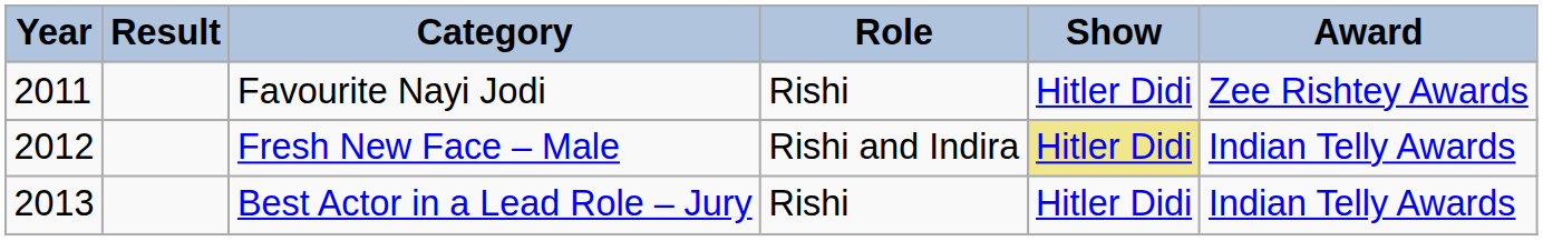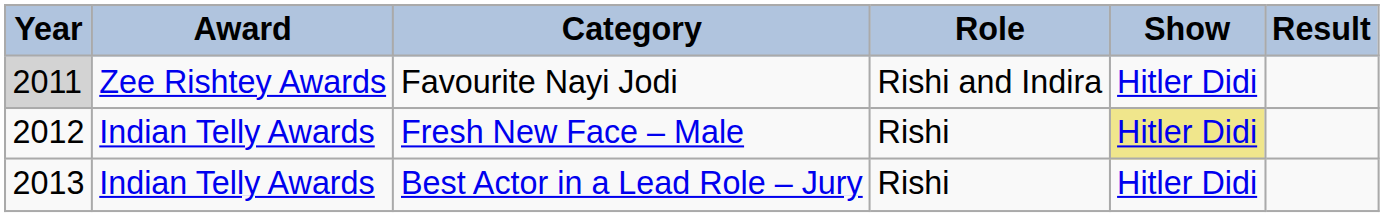columns swapped: Award <-> Result
Favourite Nayi Jodi | Year: no background -> lightgrey background
Favourite Nayi Jodi | Role: Rishi -> Rishi and Indira
Fresh New Face – Male | Role: Rishi and Indira -> Rishi
